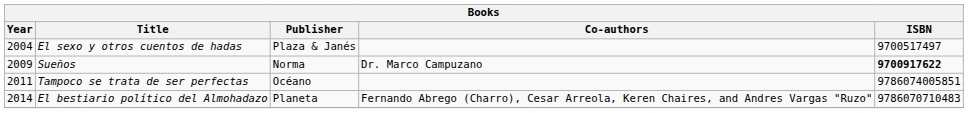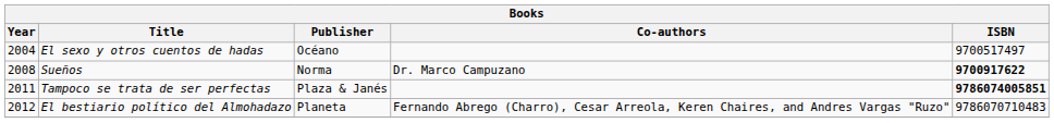El sexo y otros cuentos de hadas | Publisher: Plaza & Janés -> Océano
Sueños | Year: 2009 -> 2008
Tampoco se trata de ser perfectas | Publisher: Océano -> Plaza & Janés
Tampoco se trata de ser perfectas | ISBN: normal -> bold
El bestiario político del Almohadazo | Year: 2014 -> 2012
